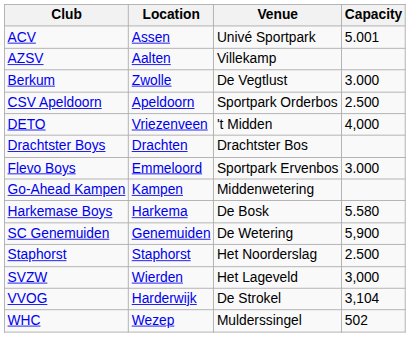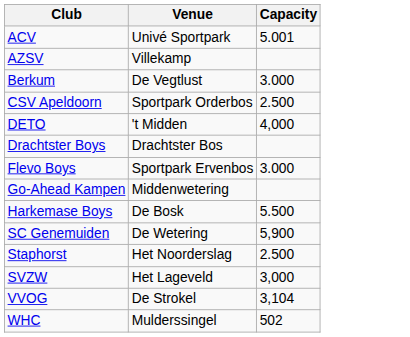- column: Location | Assen | Aalten | Zwolle | Apeldoorn | Vriezenveen | Drachten | Emmeloord | Kampen | Harkema | Genemuiden | Staphorst | Wierden | Harderwijk | Wezep
Harkemase Boys | Capacity: 5.580 -> 5.500
